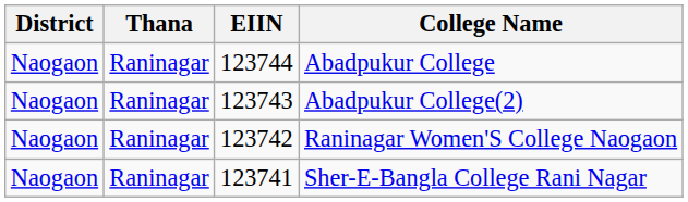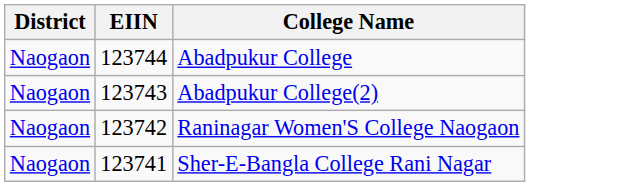- column: Thana | Raninagar | Raninagar | Raninagar | Raninagar
